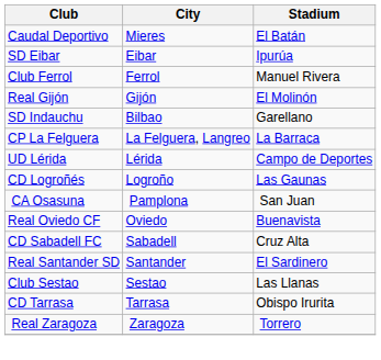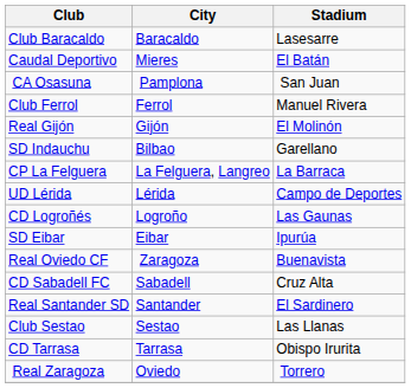+ row: Club Baracaldo | Baracaldo | Lasesarre
rows swapped: SD Eibar <-> CA Osasuna
Real Oviedo CF | City: Oviedo -> Zaragoza
Real Zaragoza | City: Zaragoza -> Oviedo
